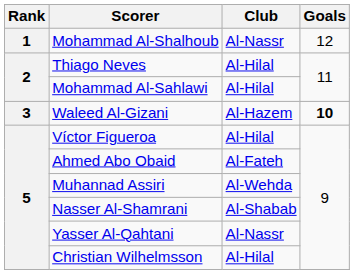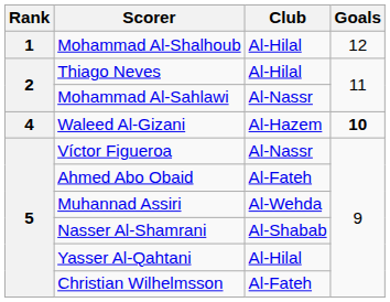Mohammad Al-Shalhoub | Club: Al-Nassr -> Al-Hilal
Mohammad Al-Sahlawi | Club: Al-Hilal -> Al-Nassr
Waleed Al-Gizani | Rank: 3 -> 4
Víctor Figueroa | Club: Al-Hilal -> Al-Nassr
Yasser Al-Qahtani | Club: Al-Nassr -> Al-Hilal
Christian Wilhelmsson | Club: Al-Hilal -> Al-Fateh
